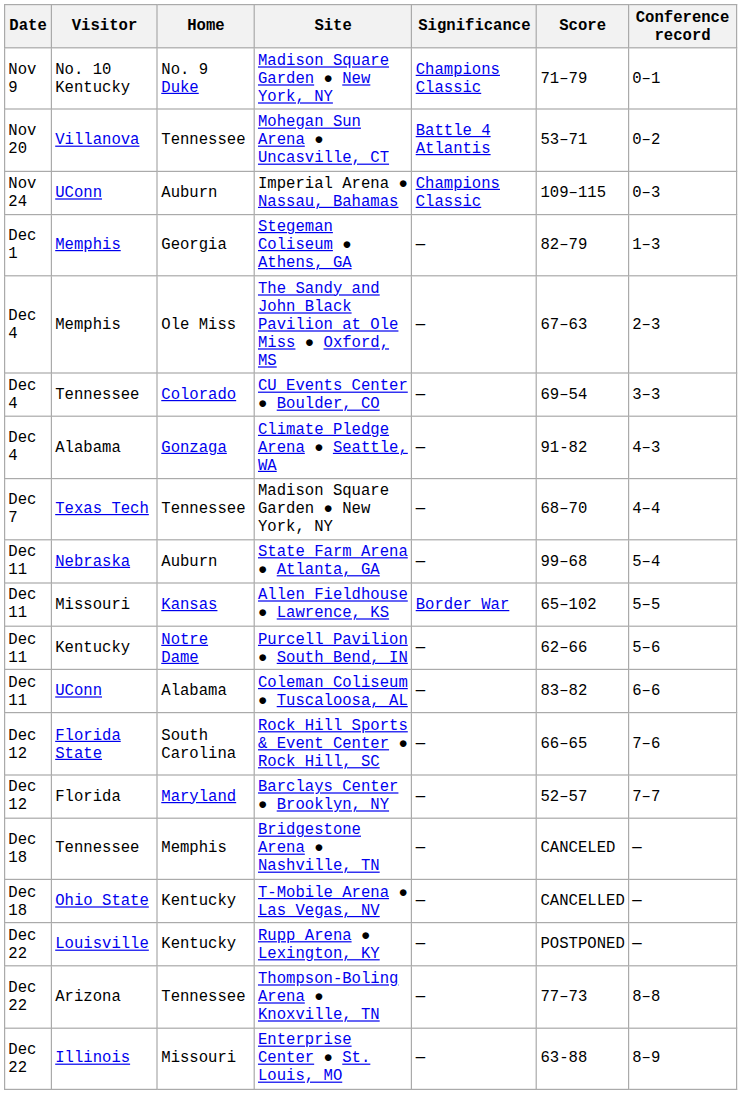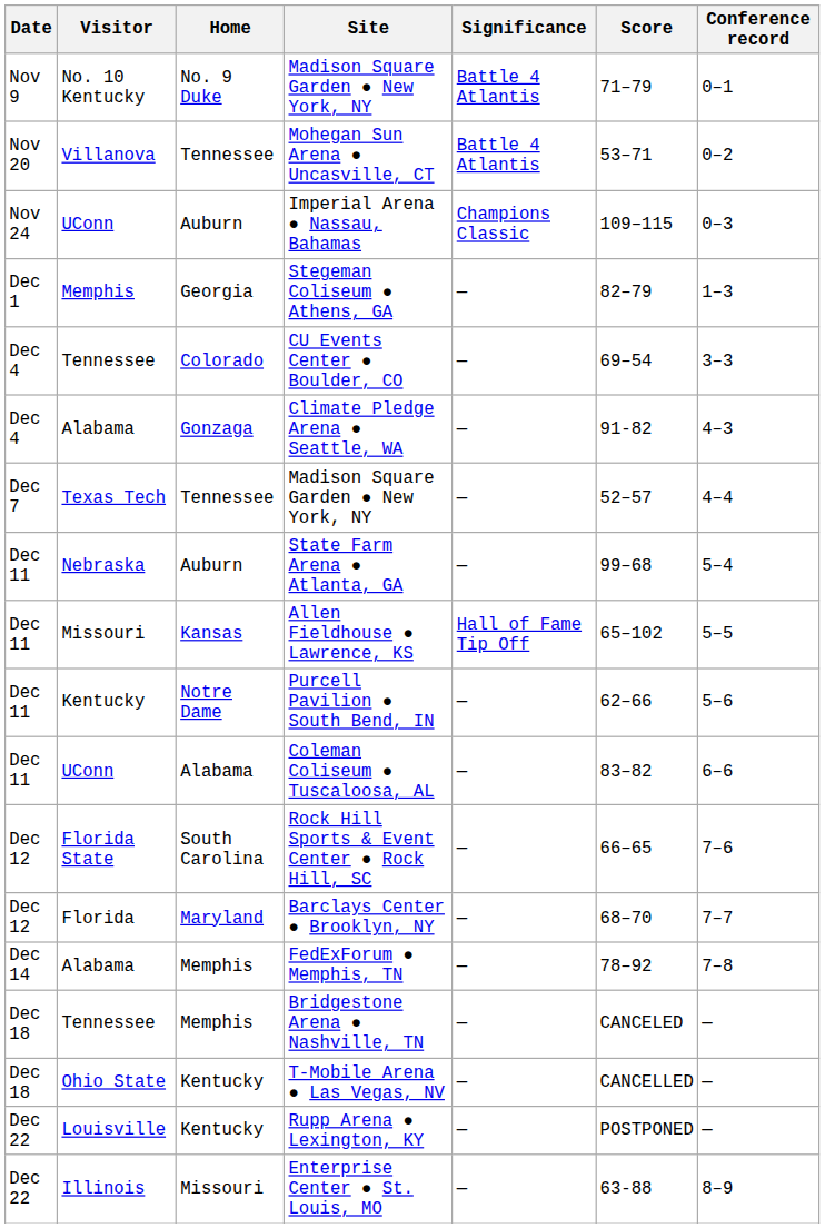No. 10 Kentucky / Madison Square Garden ● New York, NY | Significance: Champions Classic -> Battle 4 Atlantis
- row: Dec 4 | Memphis | Ole Miss | The Sandy and John Black Pavilion at Ole Miss ● Oxford, MS | ― | 67–63 | 2–3
Texas Tech / Madison Square Garden ● New York, NY | Score: 68–70 -> 52–57
Allen Fieldhouse ● Lawrence, KS | Significance: Border War -> Hall of Fame Tip Off
Barclays Center ● Brooklyn, NY | Score: 52–57 -> 68–70
+ row: Dec 14 | Alabama | Memphis | FedExForum ● Memphis, TN | ― | 78–92 | 7–8
- row: Dec 22 | Arizona | Tennessee | Thompson-Boling Arena ● Knoxville, TN | ― | 77–73 | 8–8
